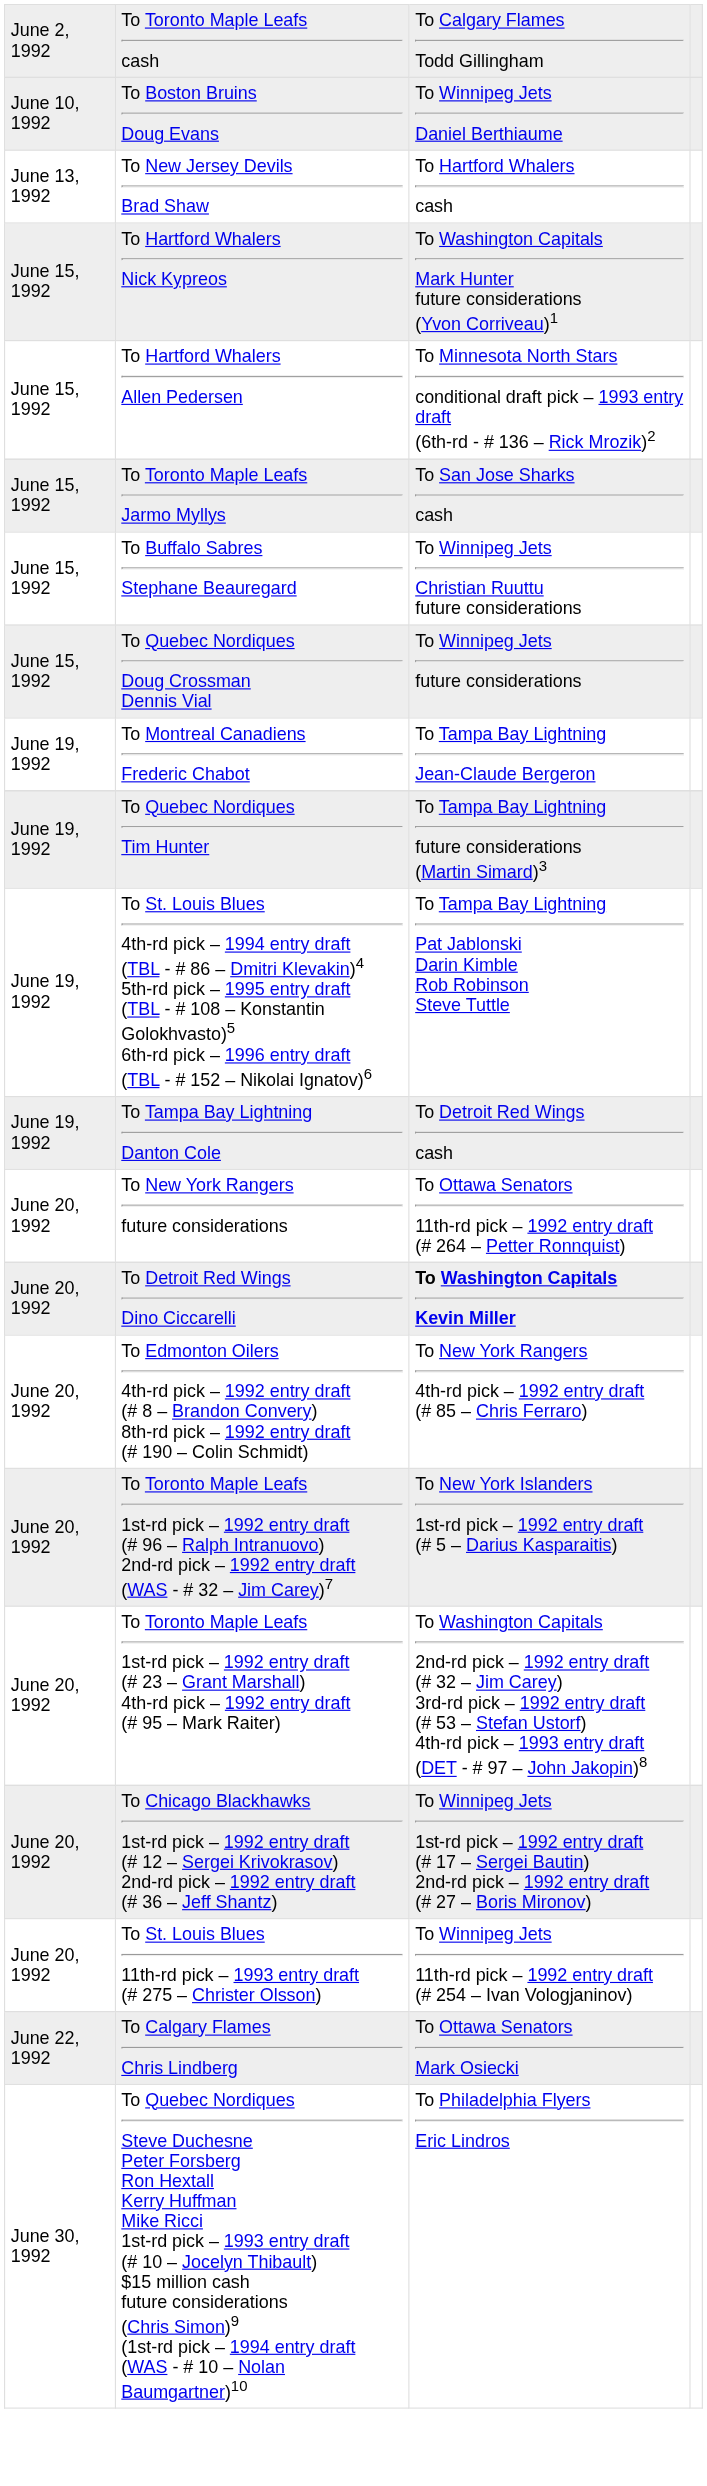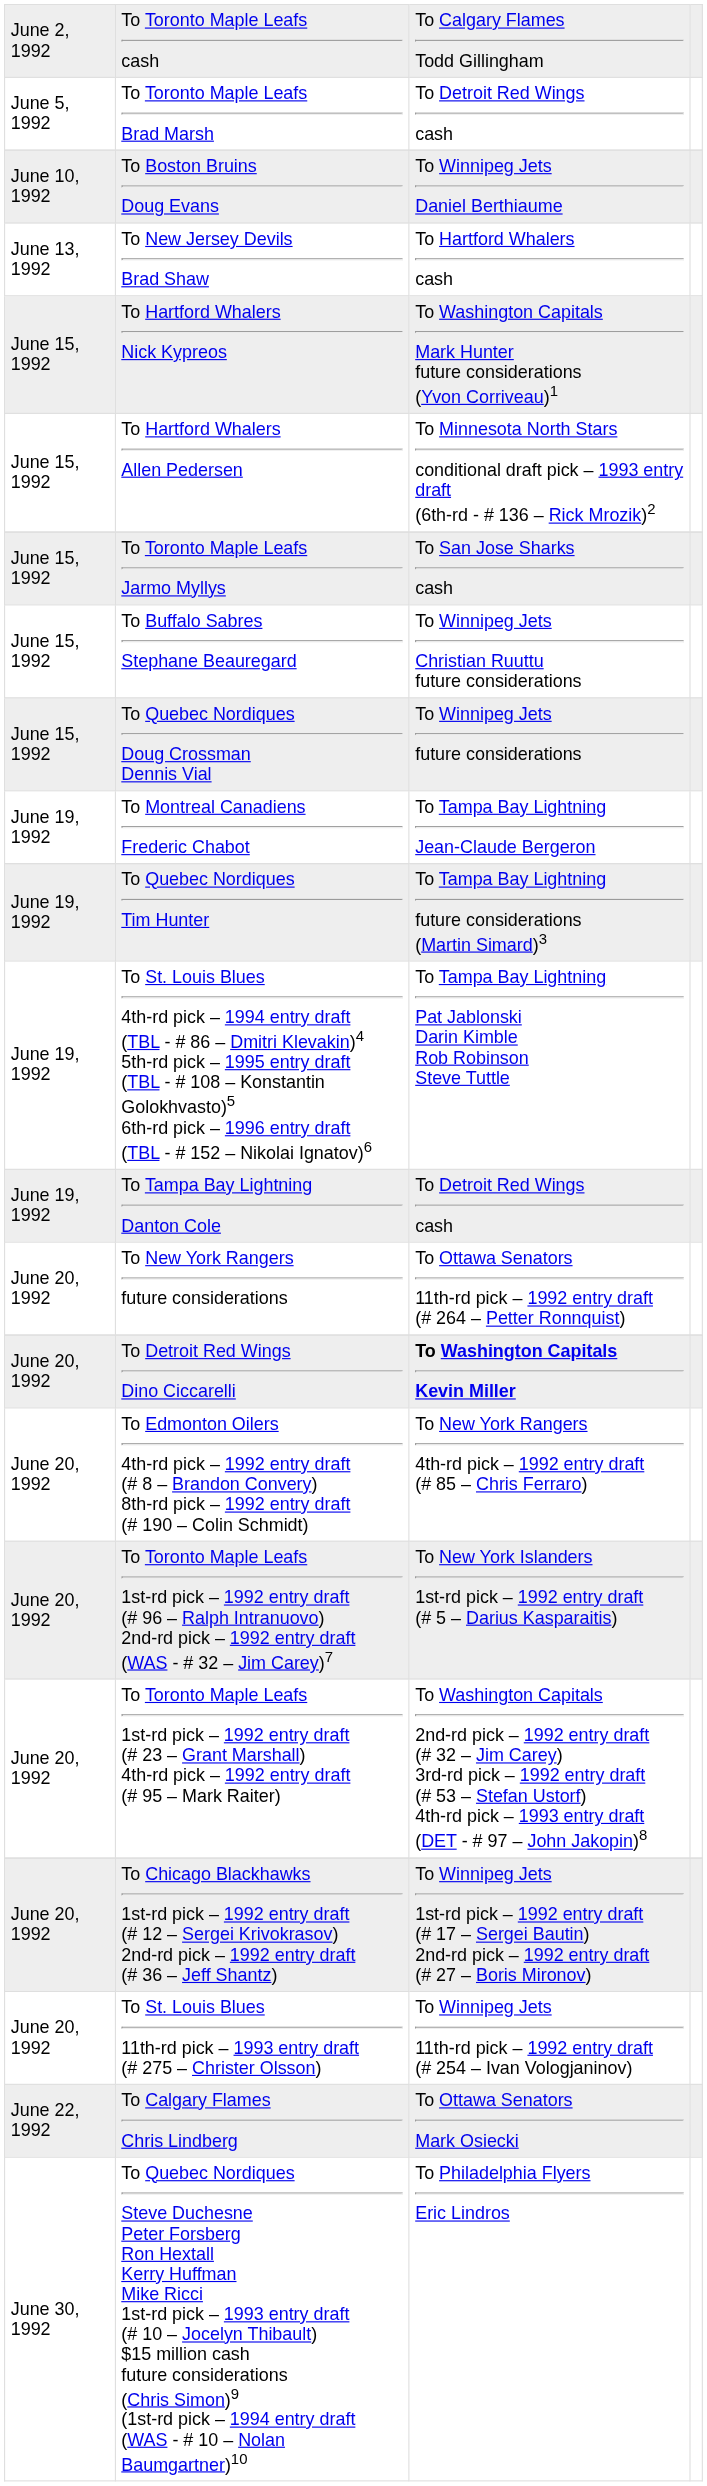+ row: June 5, 1992 | To Toronto Maple Leafs Brad Marsh | To Detroit Red Wings cash
